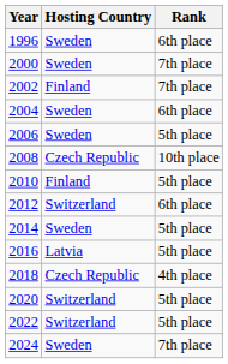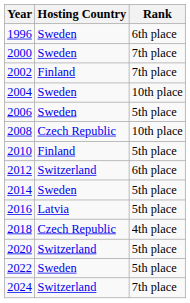2004 | Rank: 6th place -> 10th place
2022 | Hosting Country: Switzerland -> Sweden
2024 | Hosting Country: Sweden -> Switzerland
